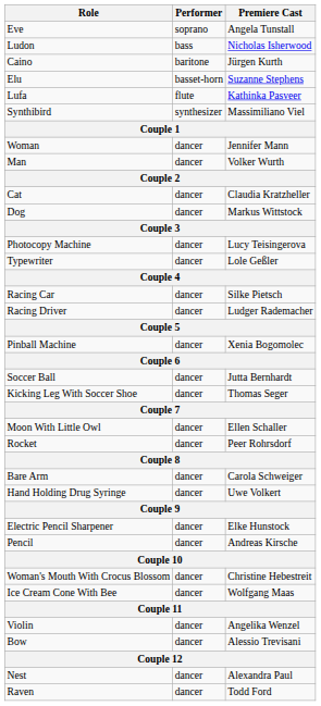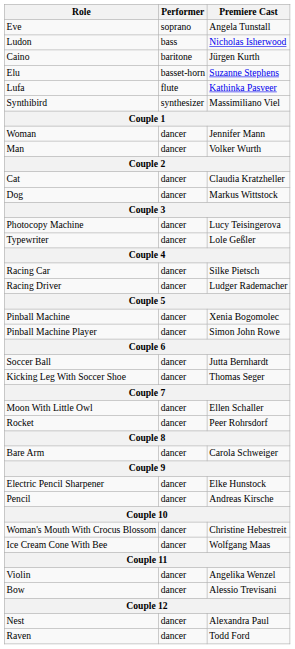+ row: Pinball Machine Player | dancer | Simon John Rowe
- row: Hand Holding Drug Syringe | dancer | Uwe Volkert
